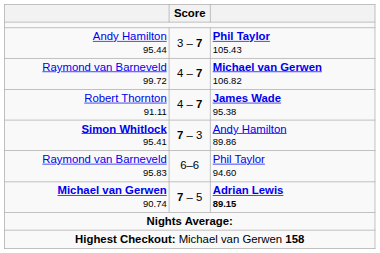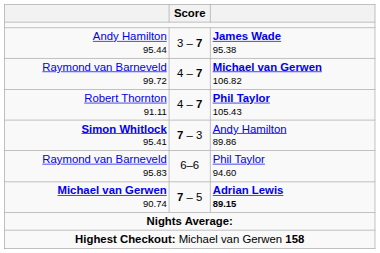Andy Hamilton 95.44 | column 3: Phil Taylor 105.43 -> James Wade 95.38
Robert Thornton 91.11 | column 3: James Wade 95.38 -> Phil Taylor 105.43
